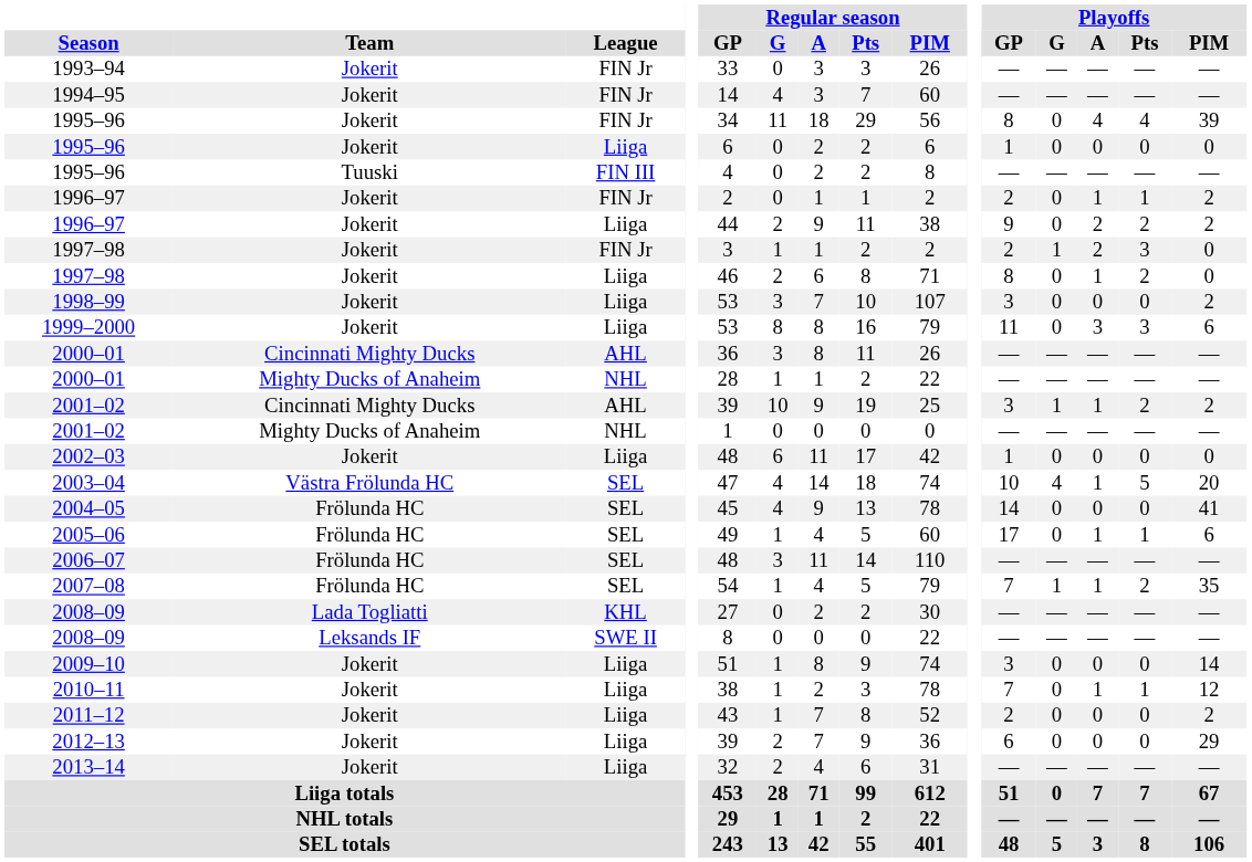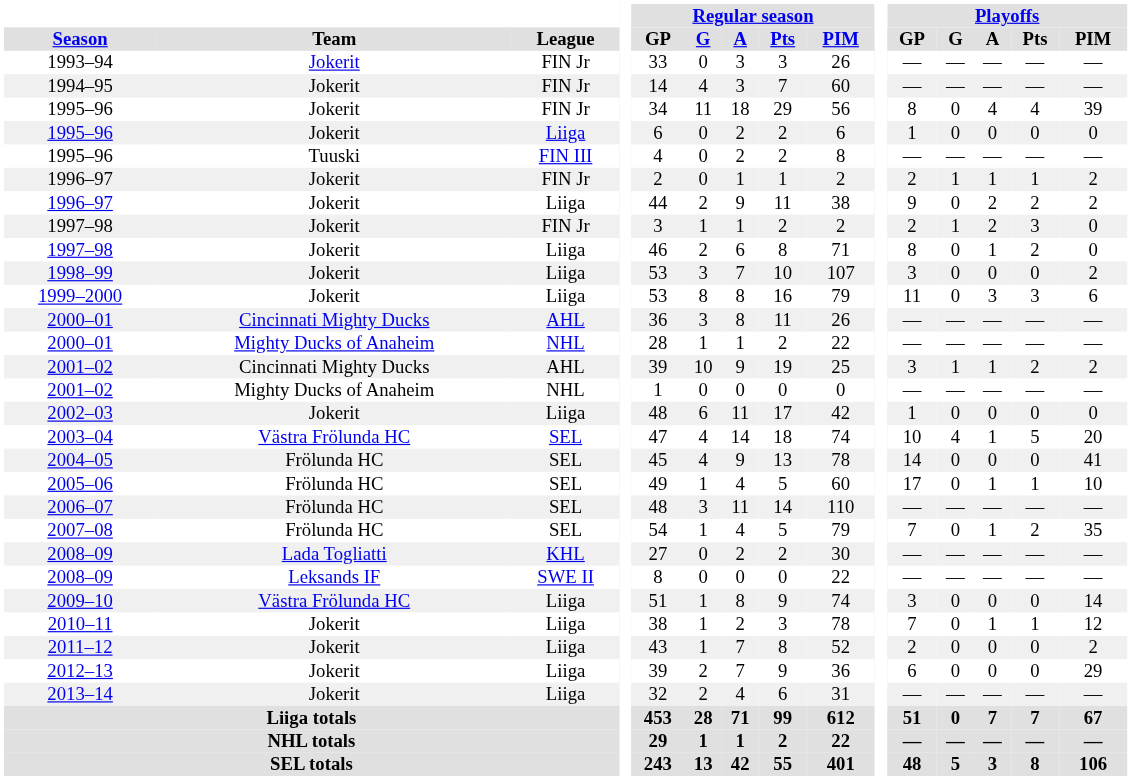1996–97 / FIN Jr | Playoffs / G: 0 -> 1
2005–06 | Playoffs / PIM: 6 -> 10
2007–08 | Playoffs / G: 1 -> 0
2009–10 | Team: Jokerit -> Västra Frölunda HC
